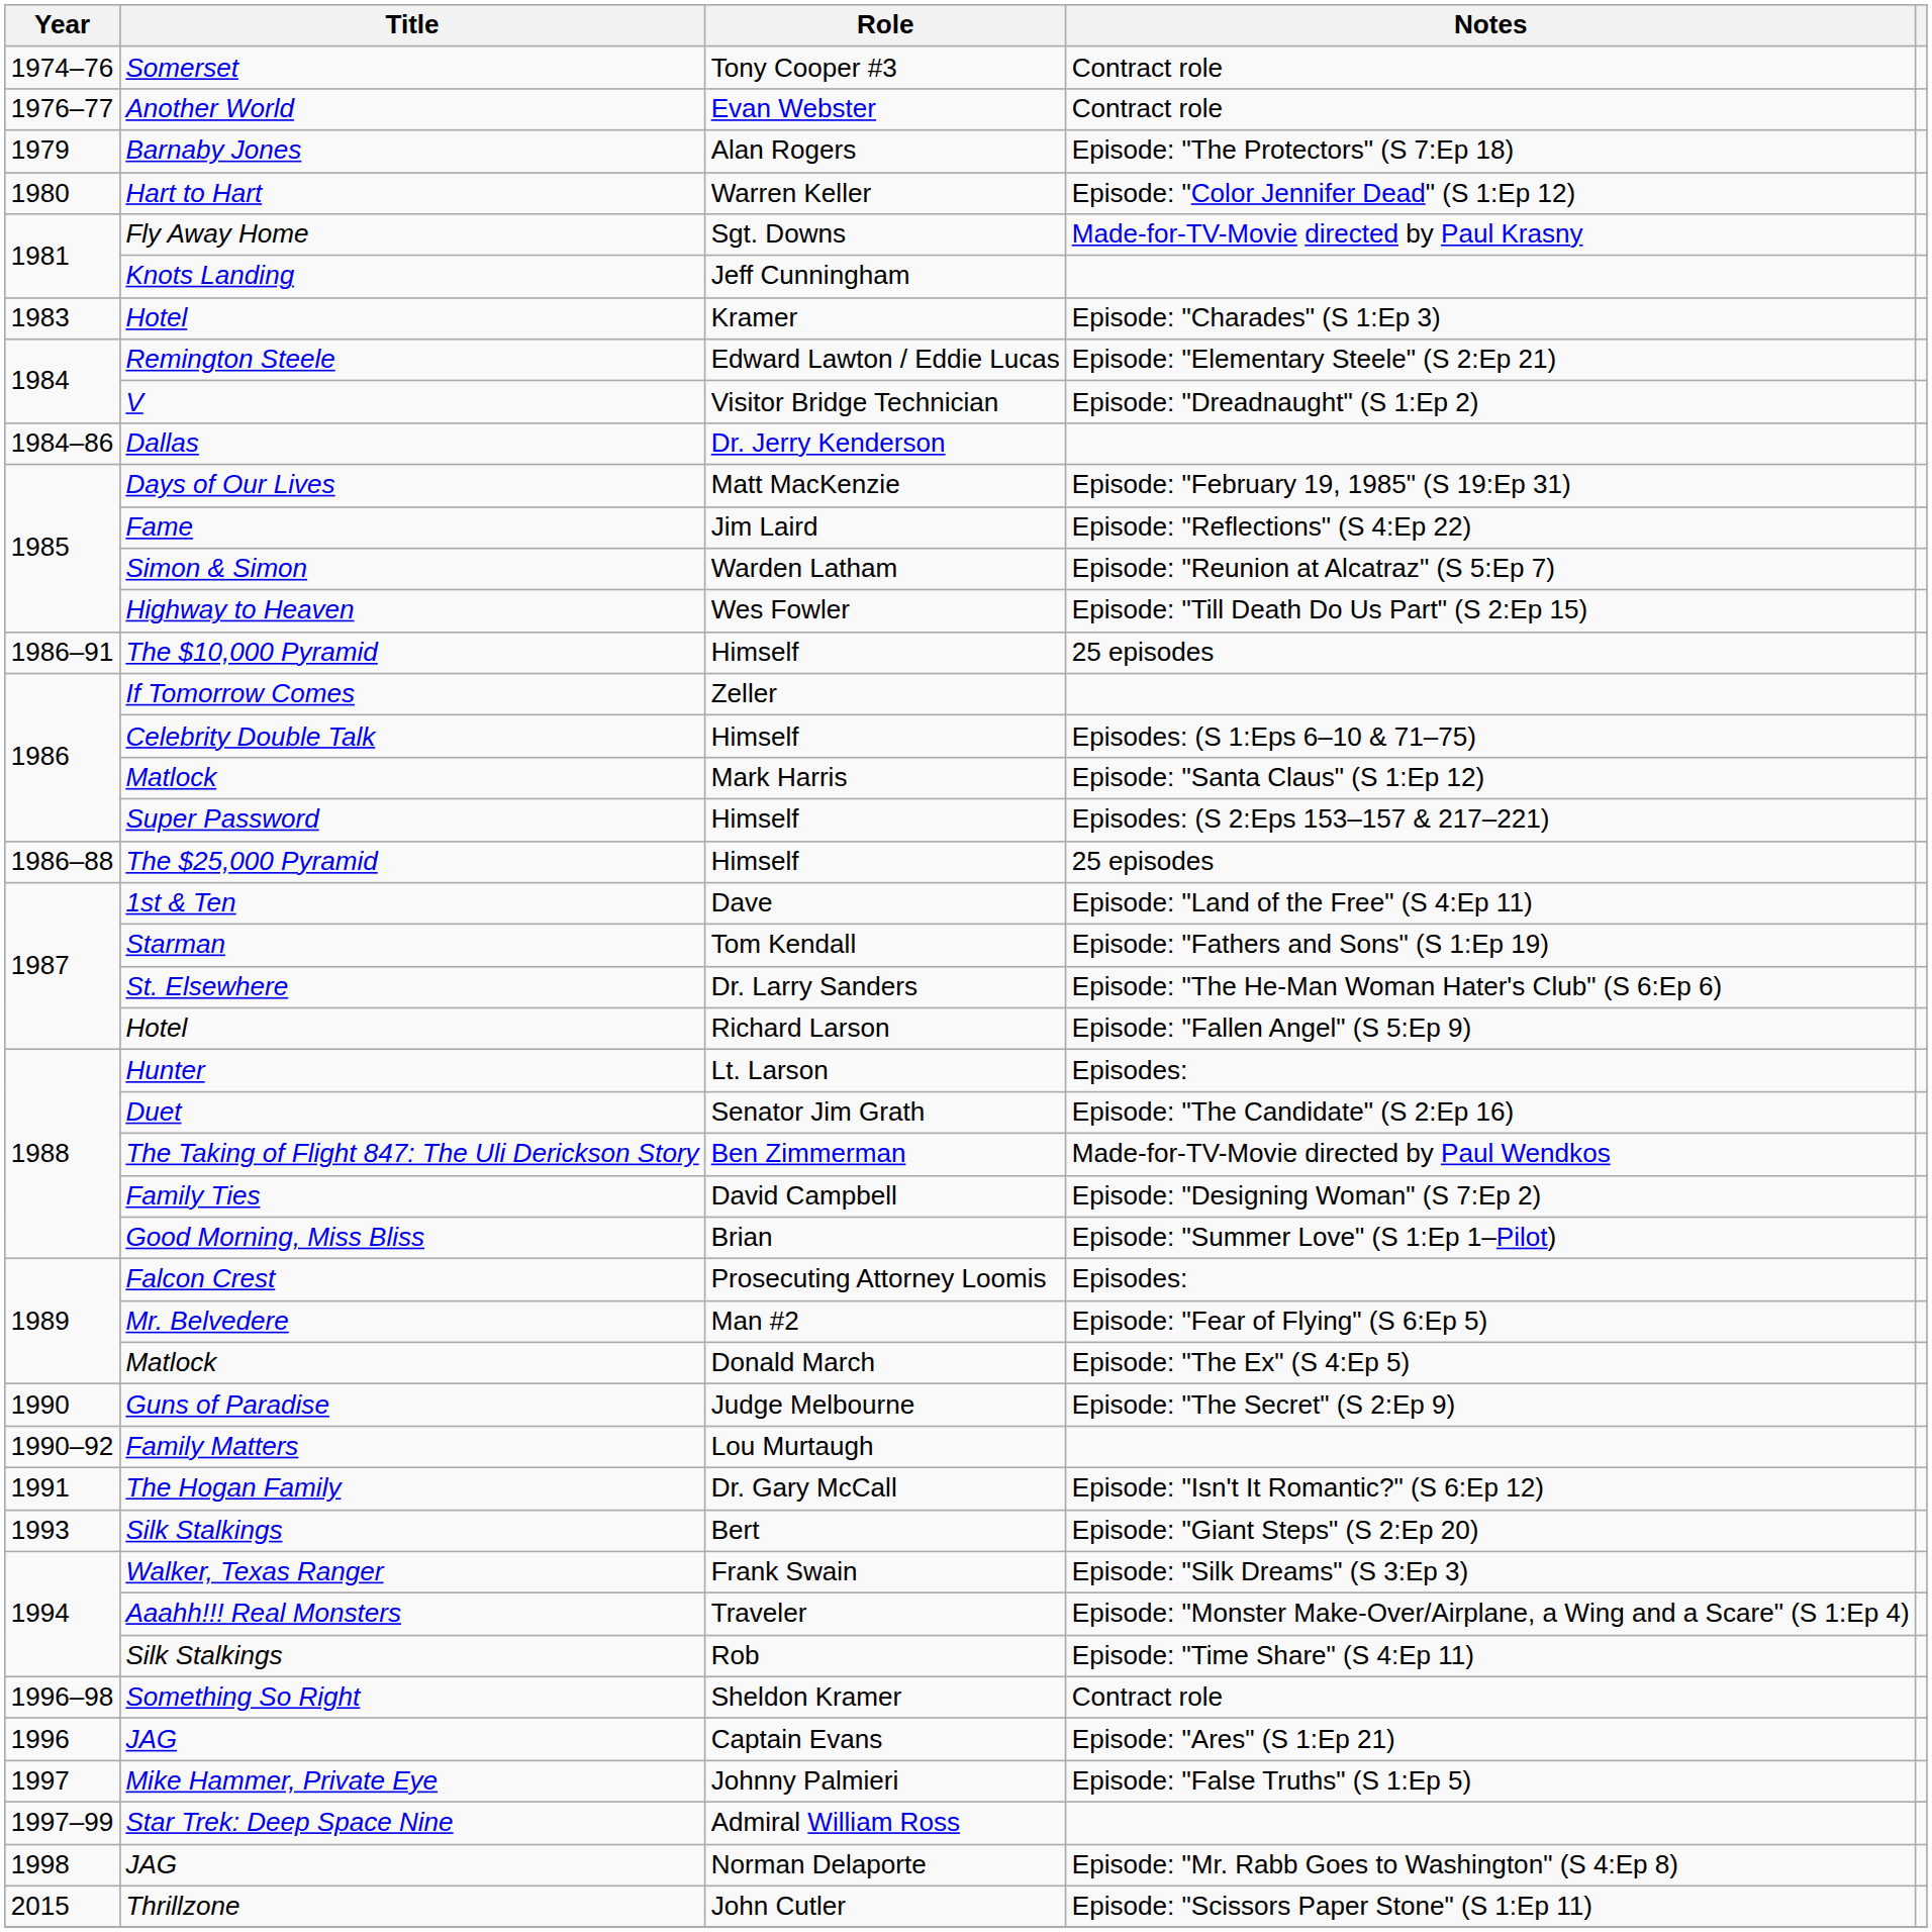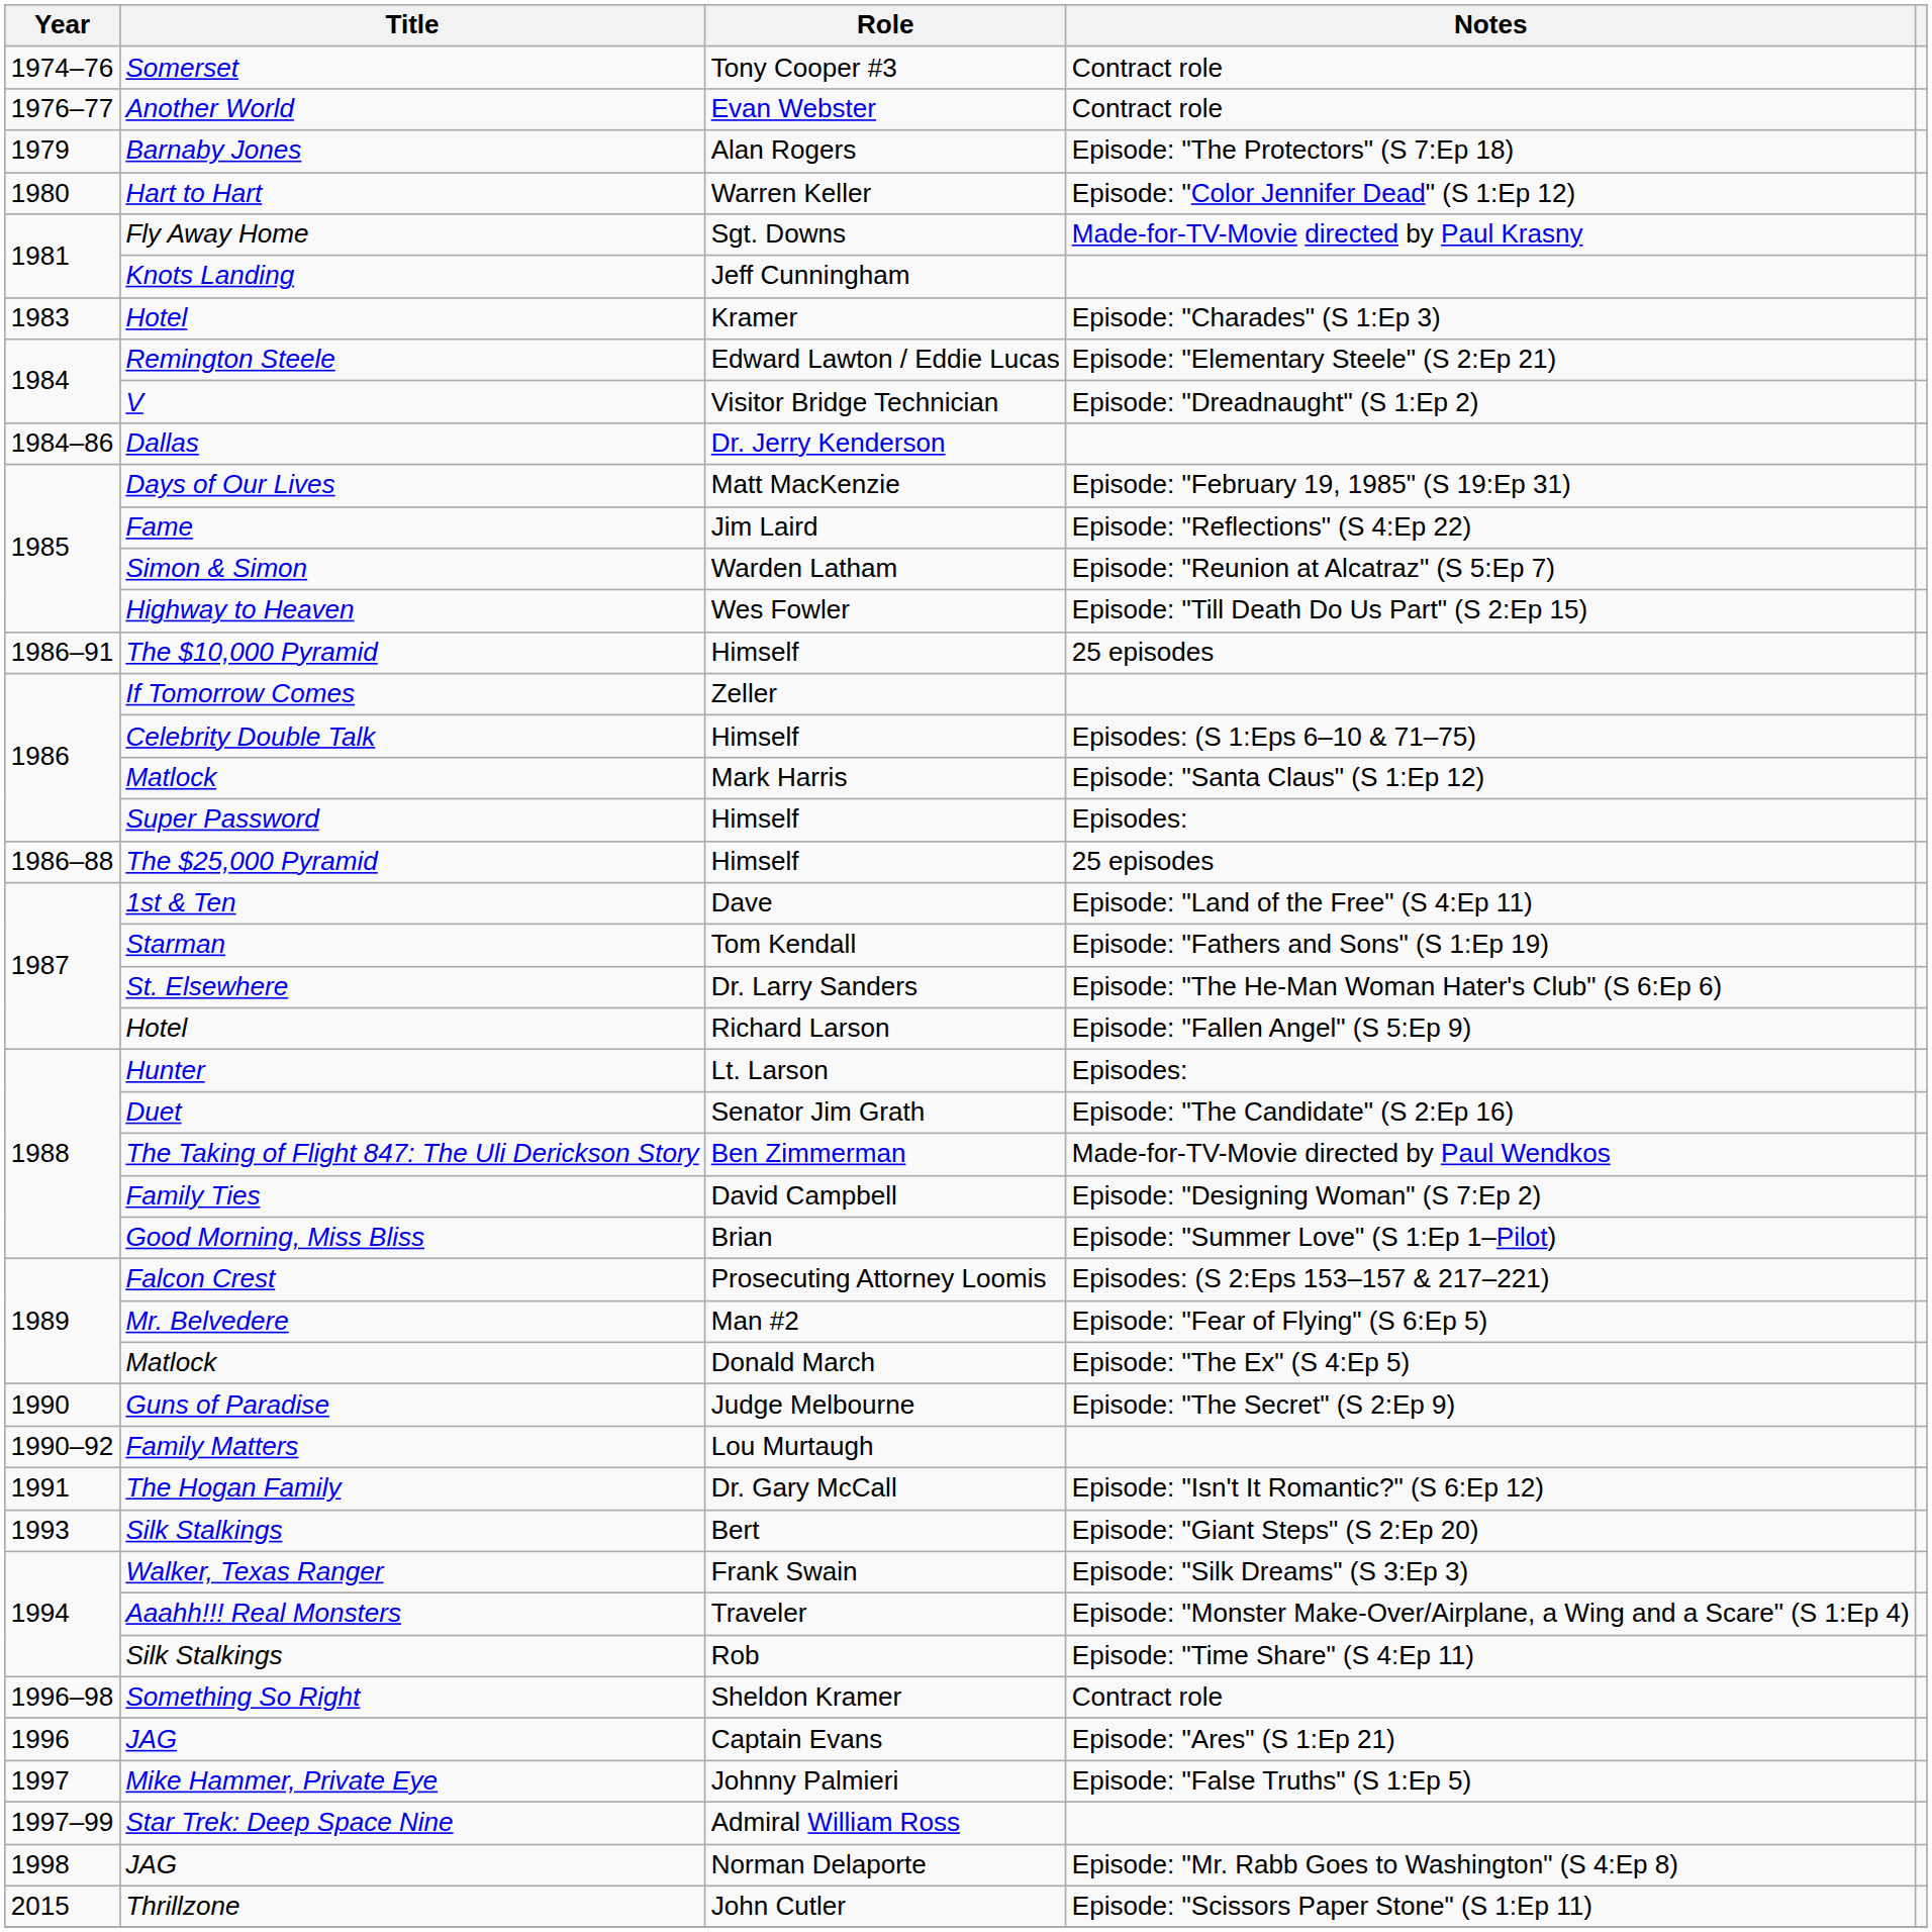Super Password / Himself | Notes: Episodes: (S 2:Eps 153–157 & 217–221) -> Episodes:
Prosecuting Attorney Loomis | Notes: Episodes: -> Episodes: (S 2:Eps 153–157 & 217–221)
